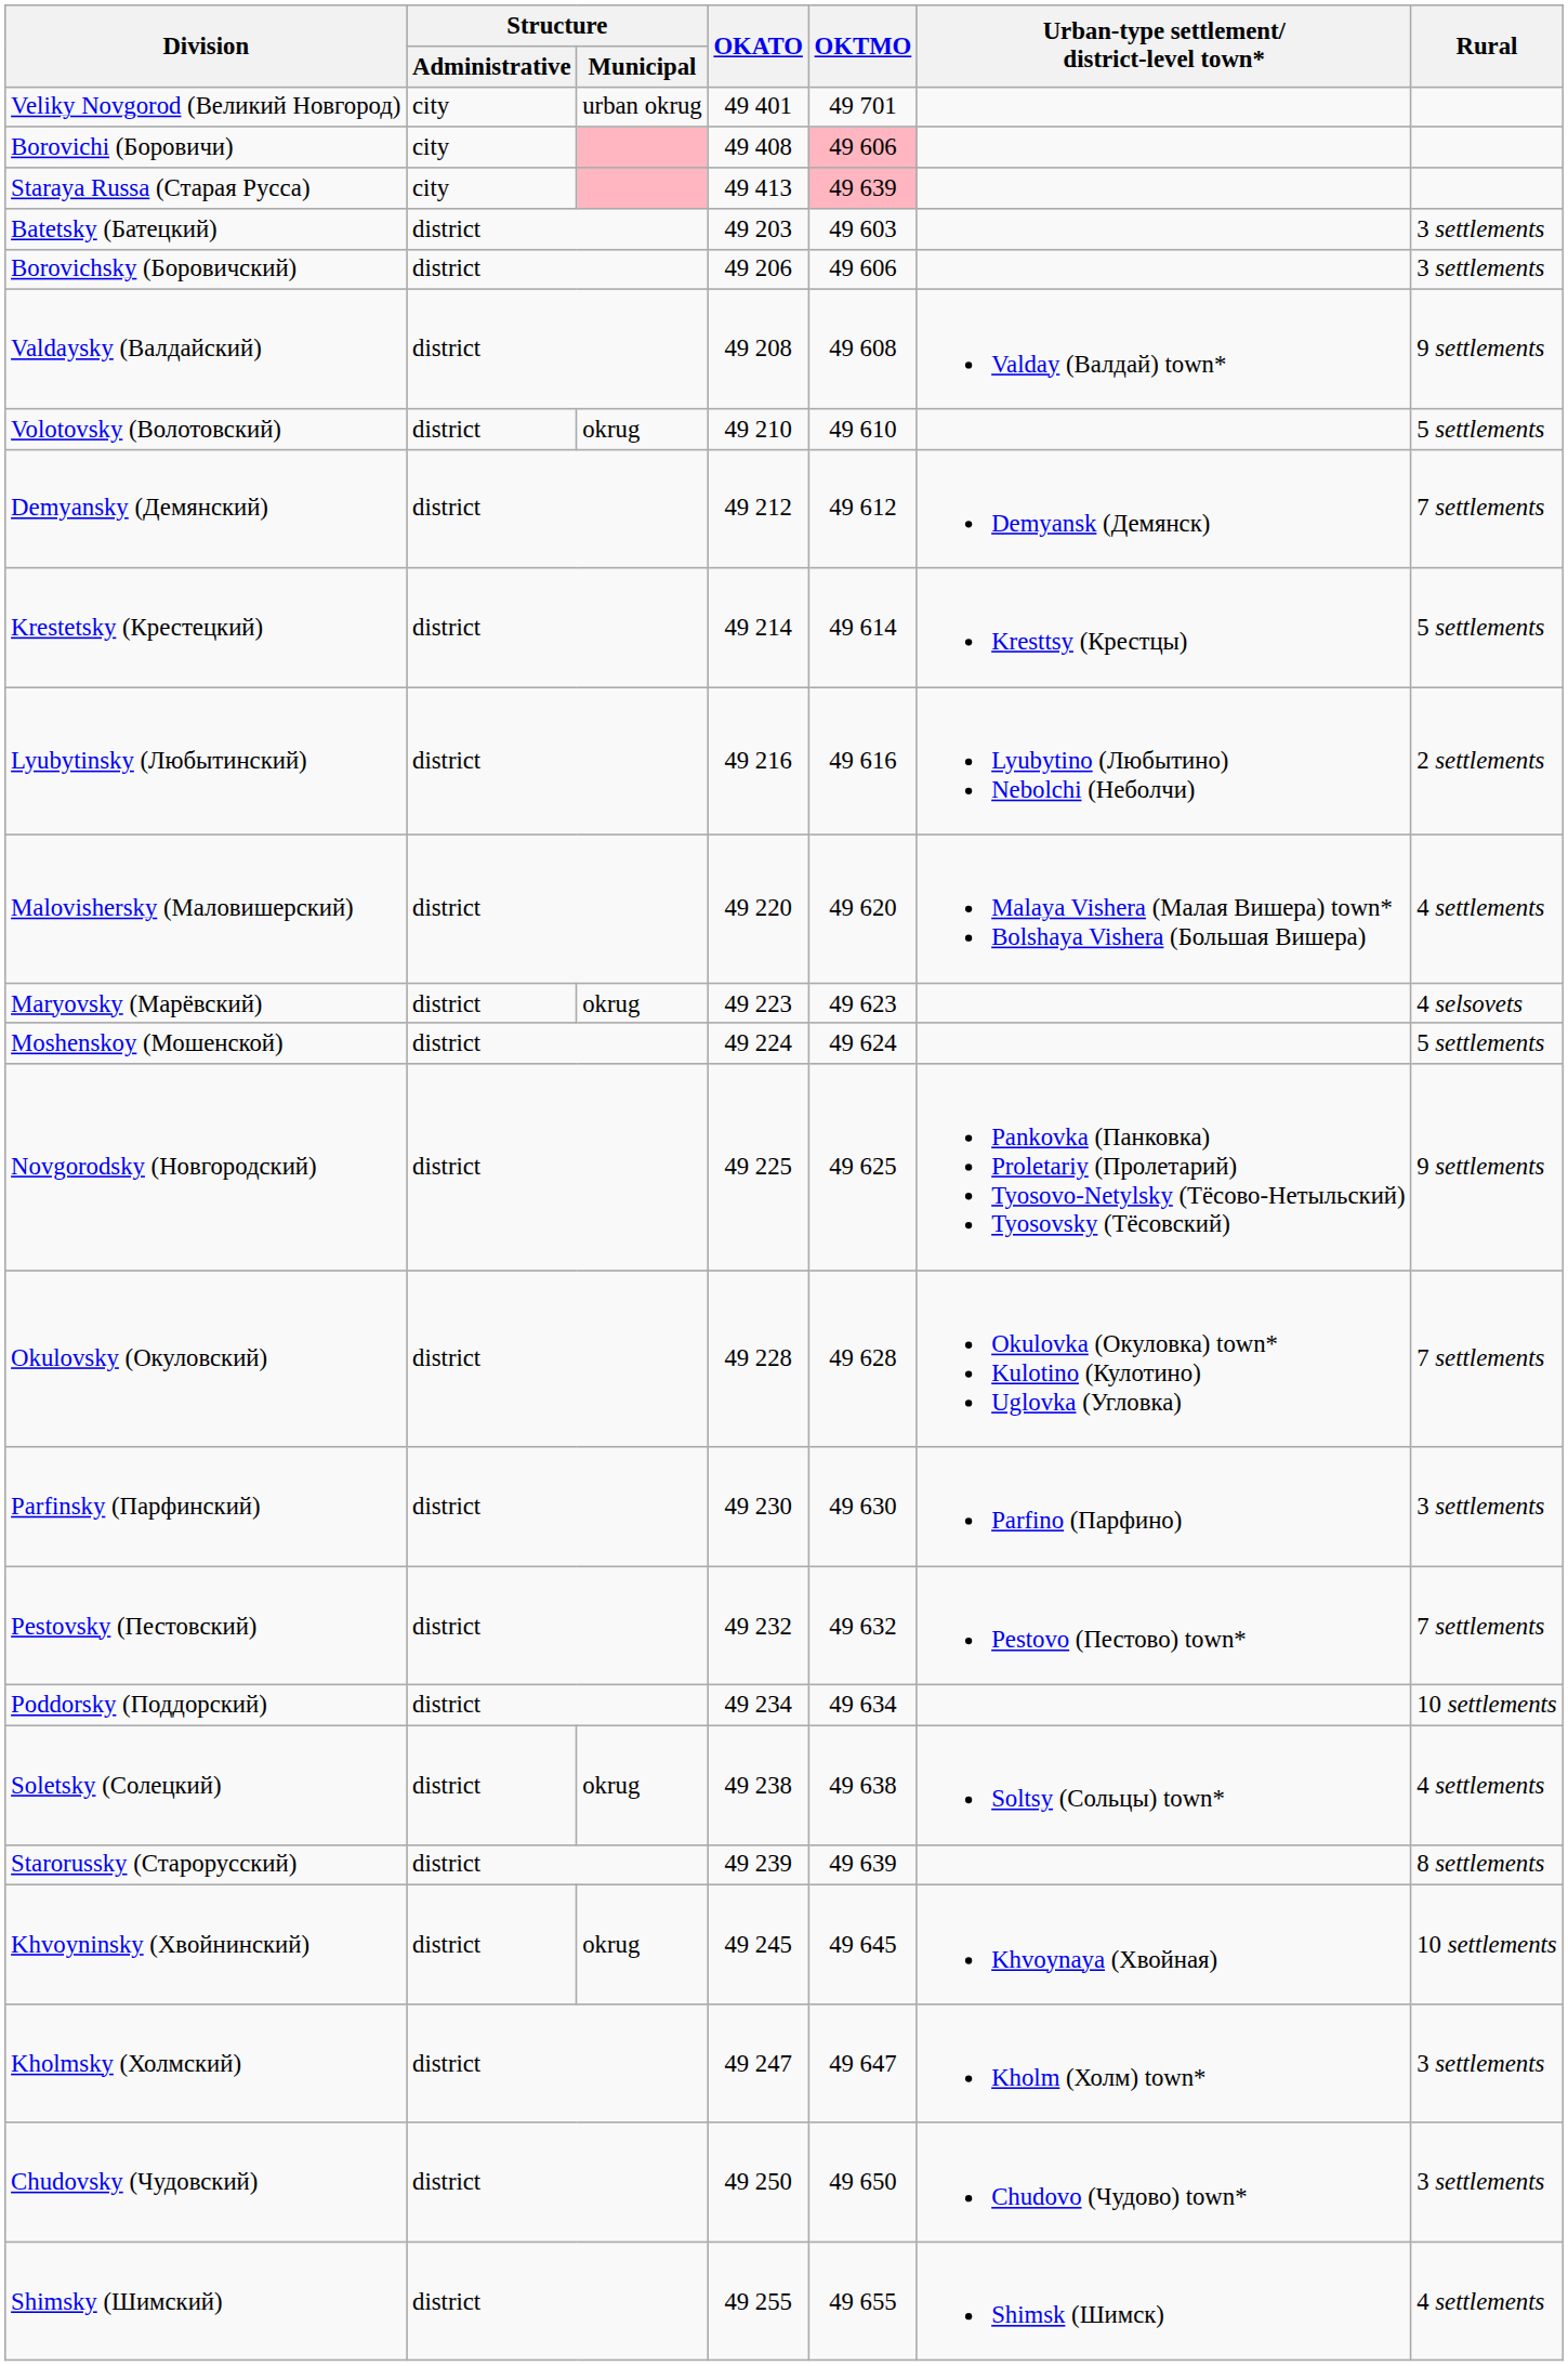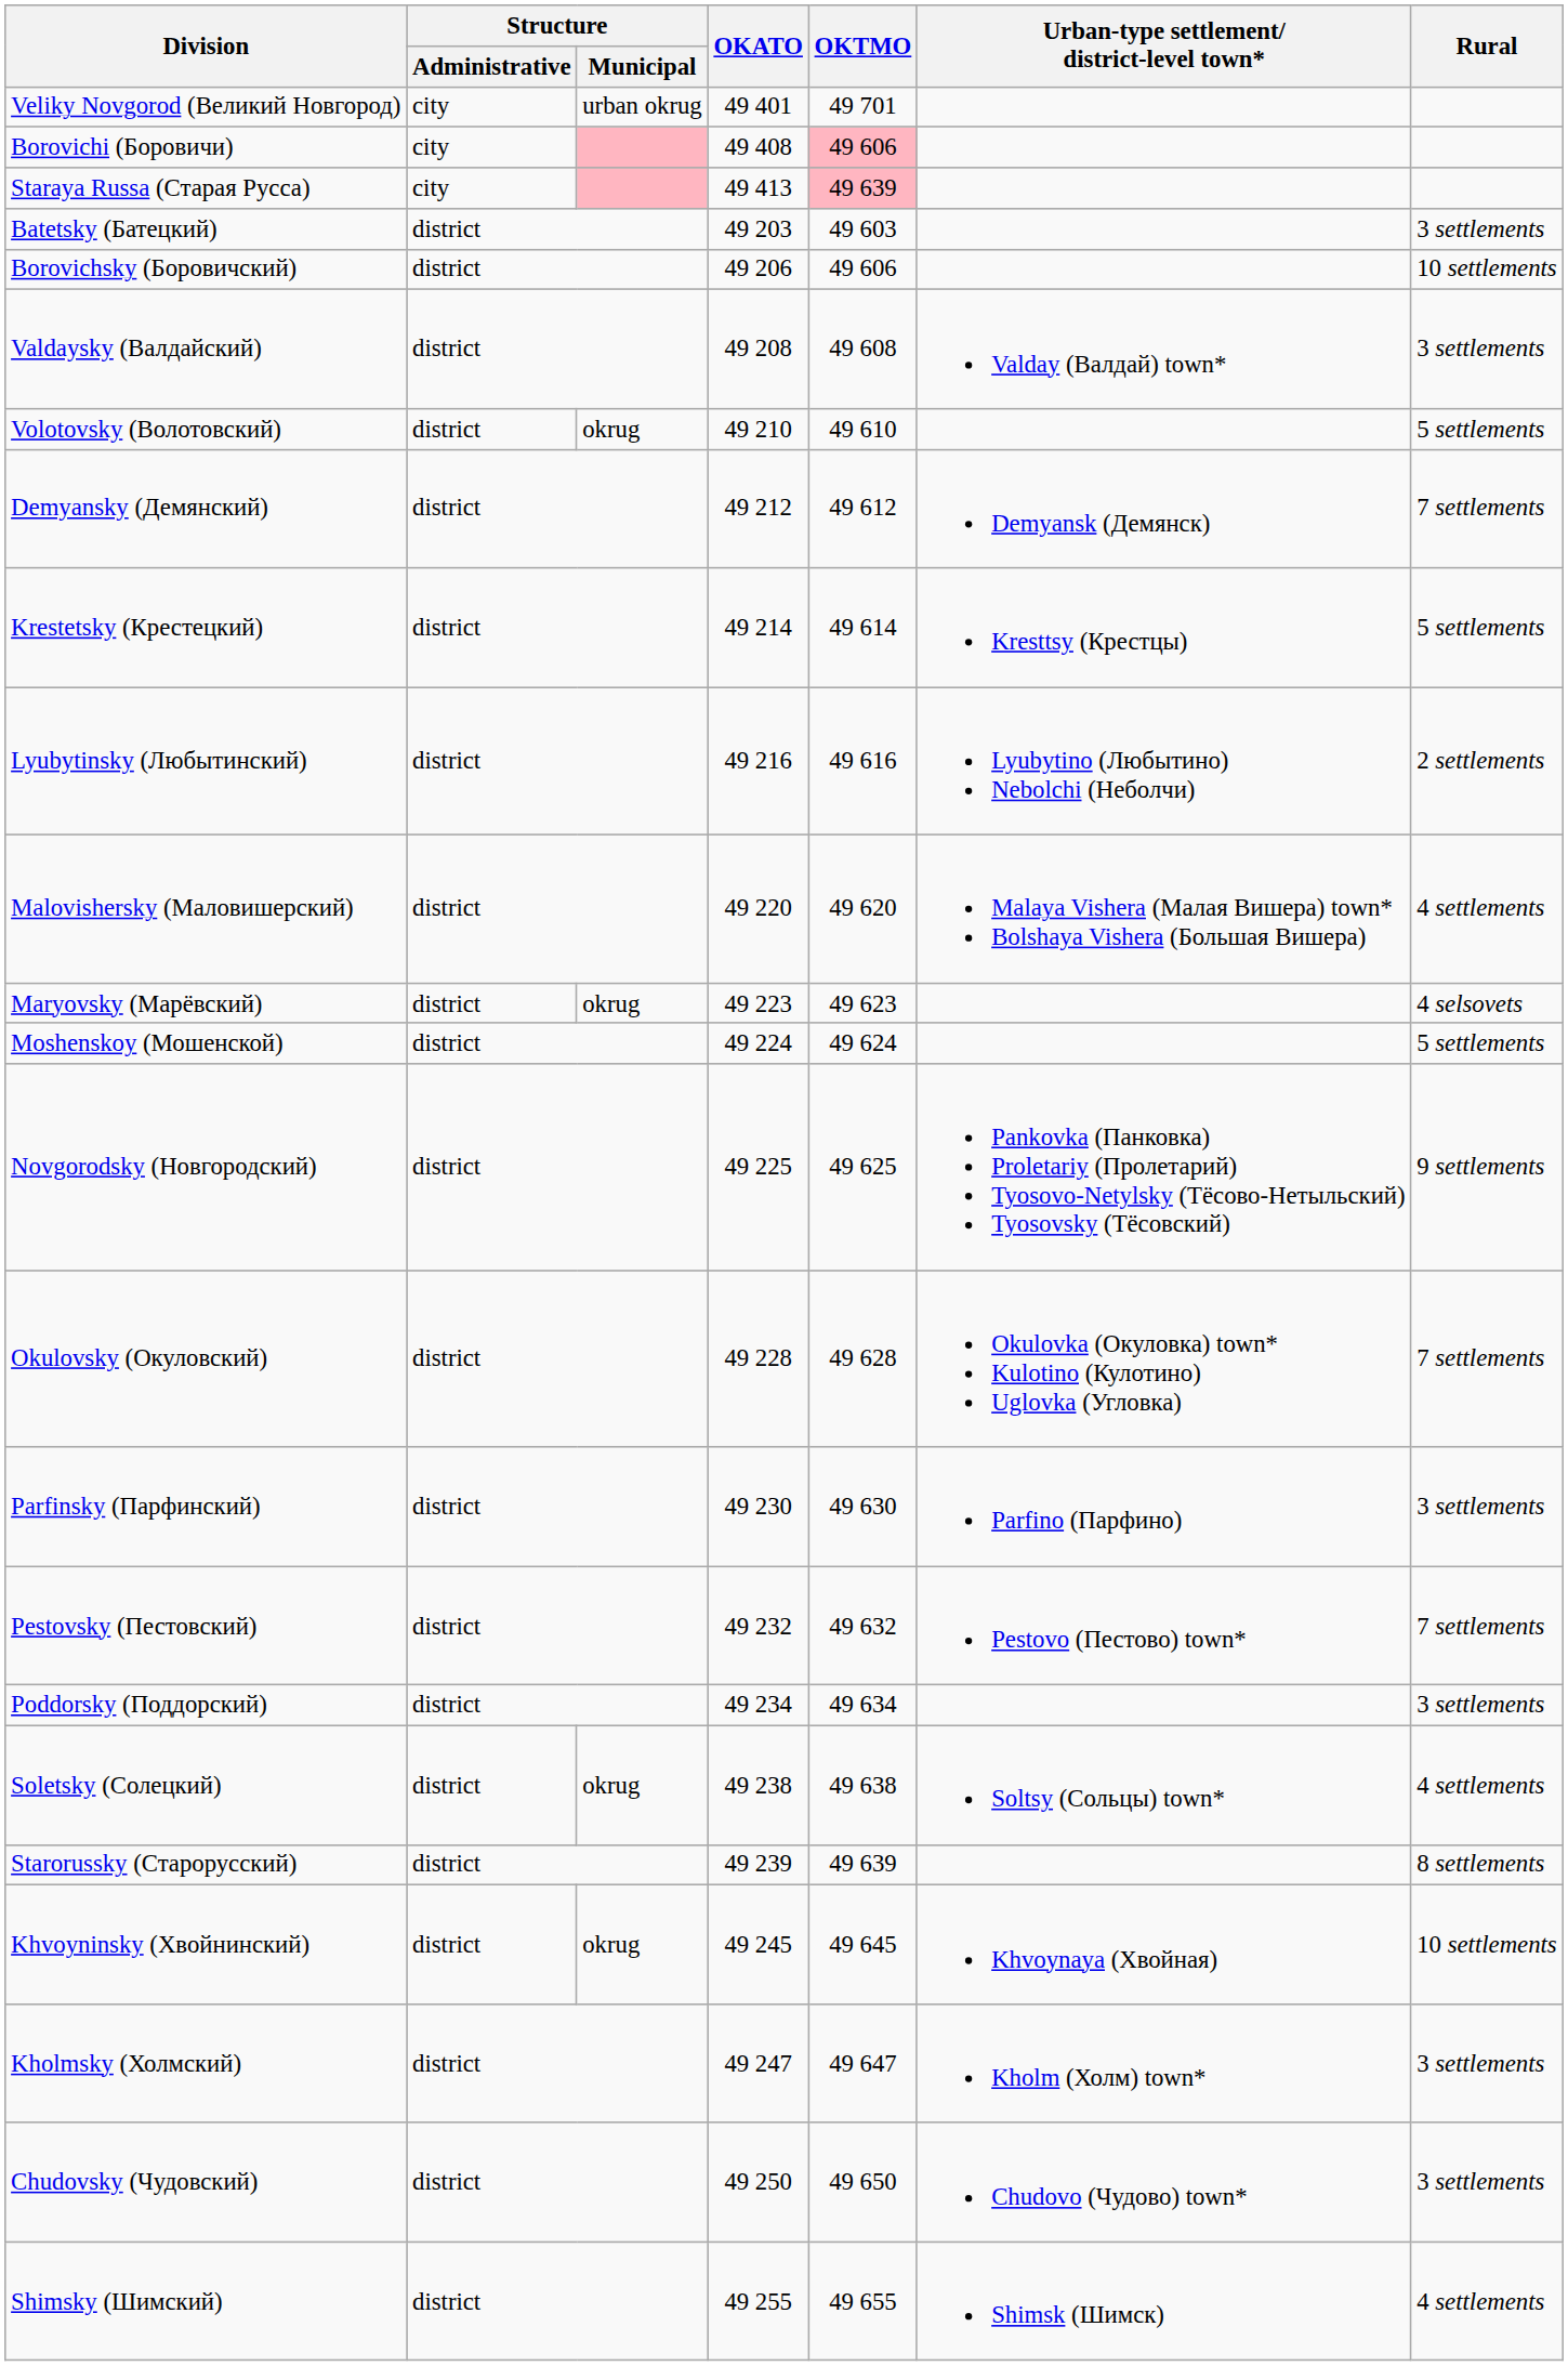Borovichsky (Боровичский) | Rural: 3 settlements -> 10 settlements
Valdaysky (Валдайский) | Rural: 9 settlements -> 3 settlements
Poddorsky (Поддорский) | Rural: 10 settlements -> 3 settlements
